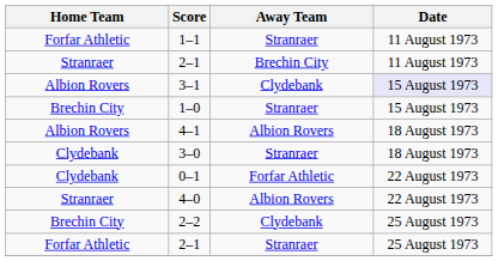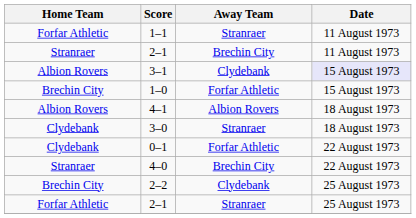1–0 | Away Team: Stranraer -> Forfar Athletic
4–0 | Away Team: Albion Rovers -> Brechin City
